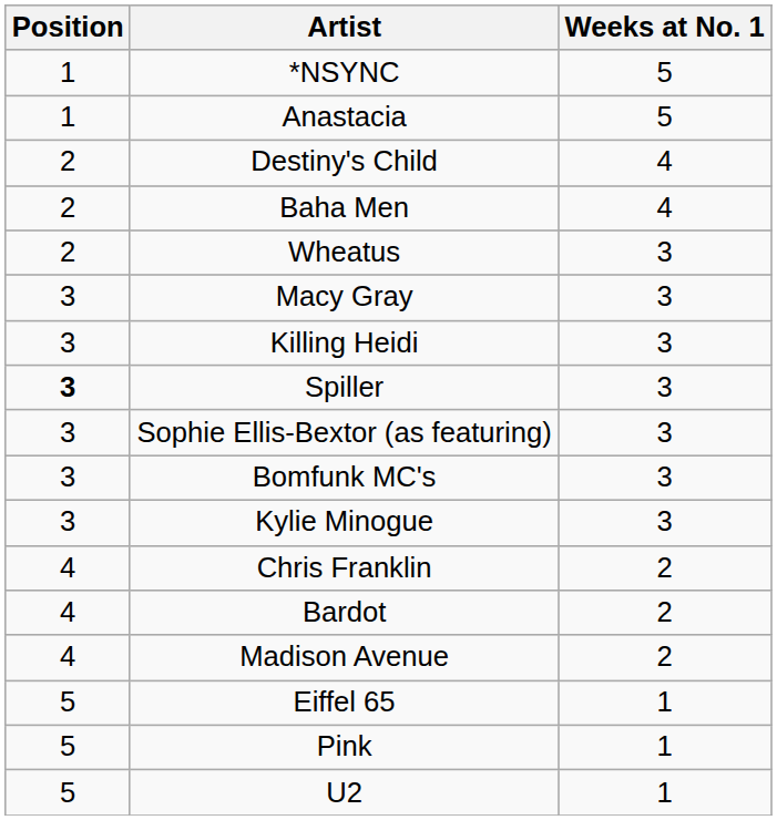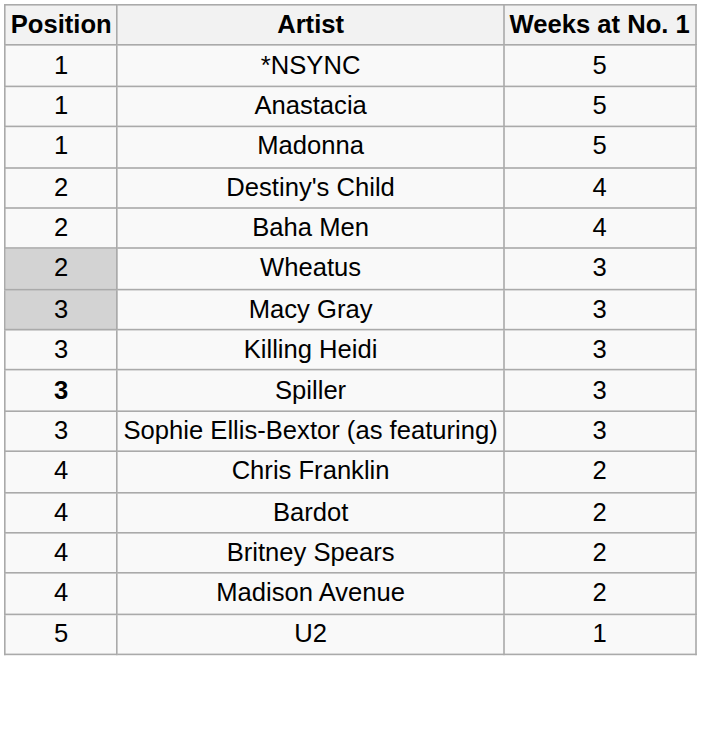+ row: 1 | Madonna | 5
Wheatus | Position: no background -> lightgrey background
Macy Gray | Position: no background -> lightgrey background
- row: 3 | Bomfunk MC's | 3
- row: 3 | Kylie Minogue | 3
+ row: 4 | Britney Spears | 2
- row: 5 | Eiffel 65 | 1
- row: 5 | Pink | 1
